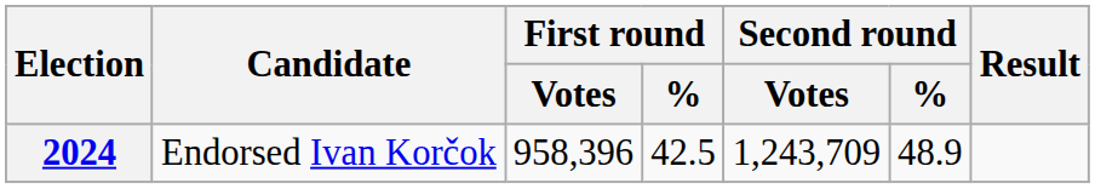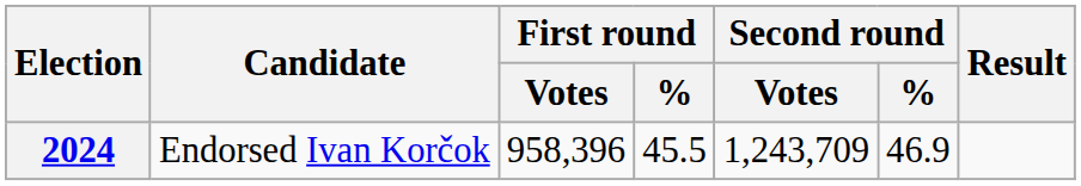2024 | First round / %: 42.5 -> 45.5
2024 | Second round / %: 48.9 -> 46.9
